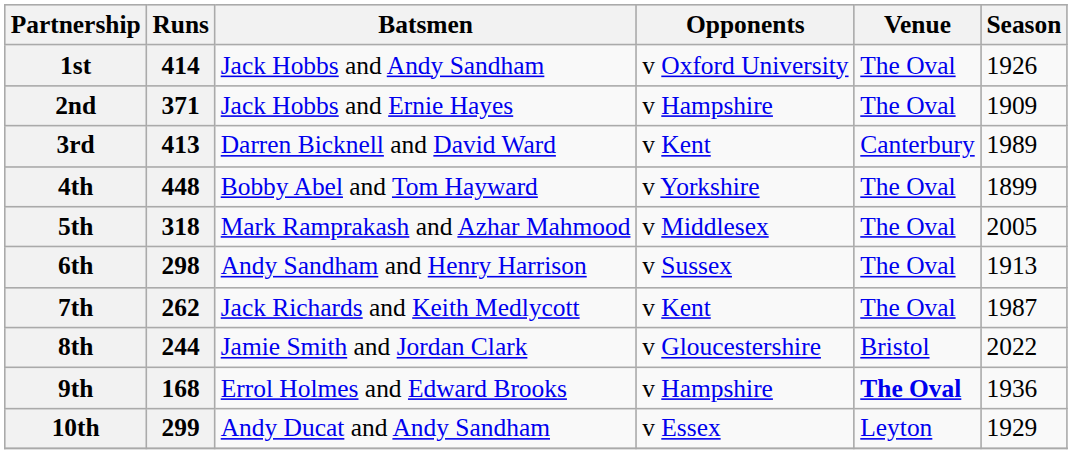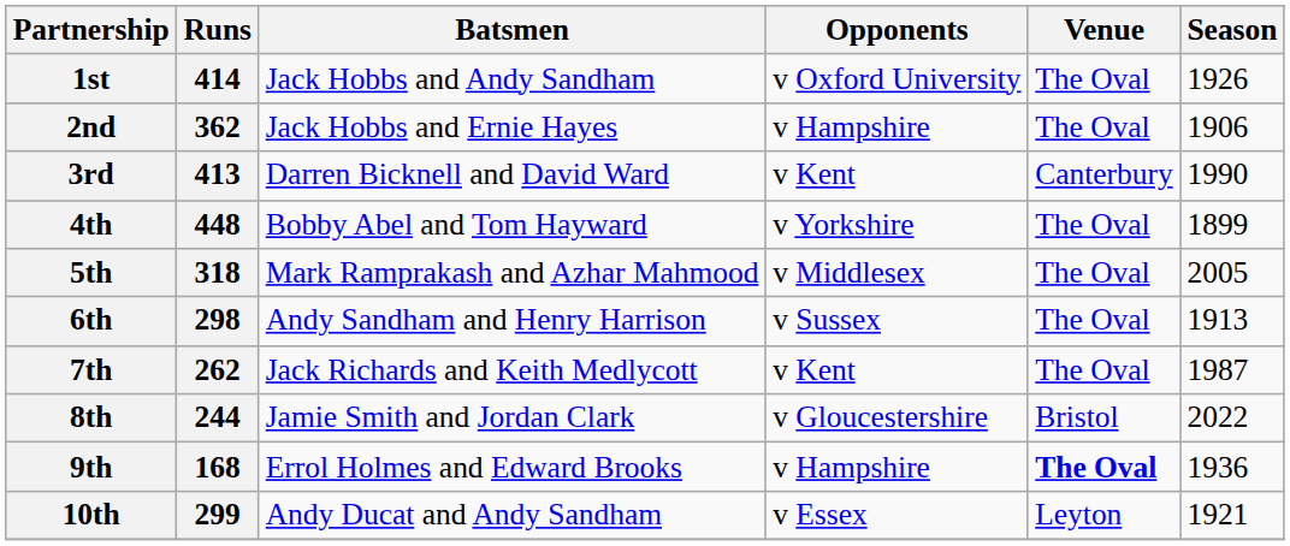2nd | Runs: 371 -> 362
2nd | Season: 1909 -> 1906
3rd | Season: 1989 -> 1990
10th | Season: 1929 -> 1921
